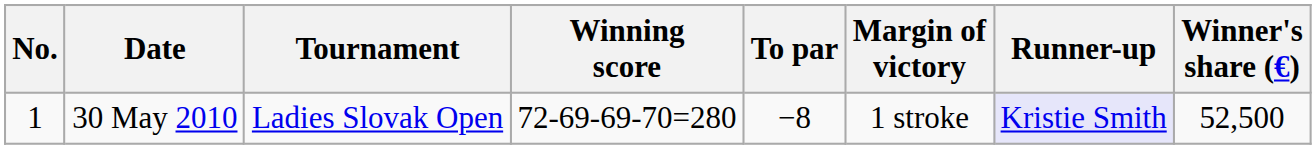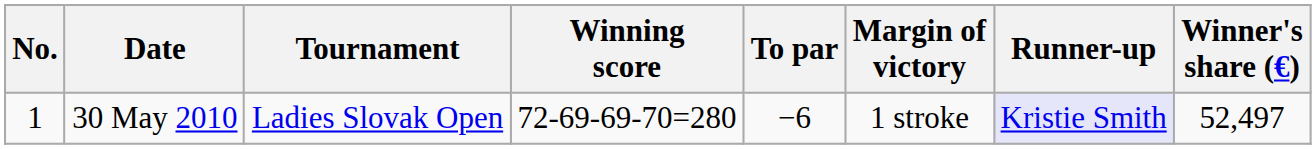30 May 2010 | To par: −8 -> −6
30 May 2010 | Winner's share (€): 52,500 -> 52,497
